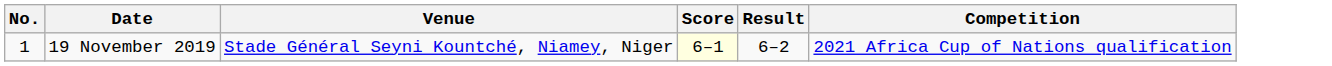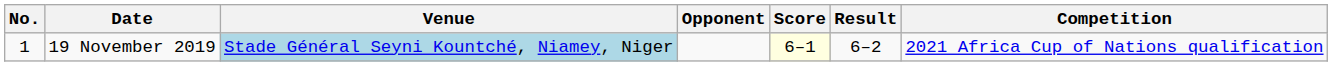+ column: Opponent
19 November 2019 | Venue: no background -> lightblue background
